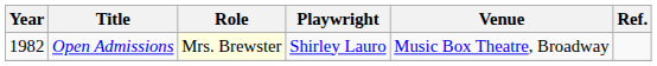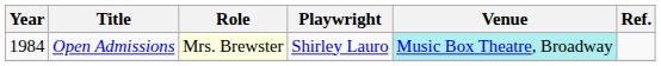Open Admissions | Year: 1982 -> 1984
Open Admissions | Venue: no background -> paleturquoise background
